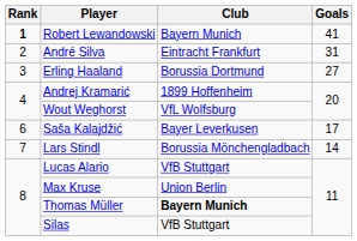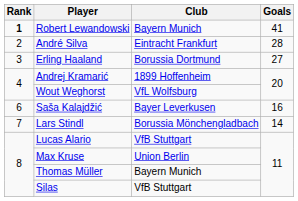André Silva | Goals: 31 -> 28
Saša Kalajdžić | Goals: 17 -> 16
Thomas Müller | Club: bold -> normal
